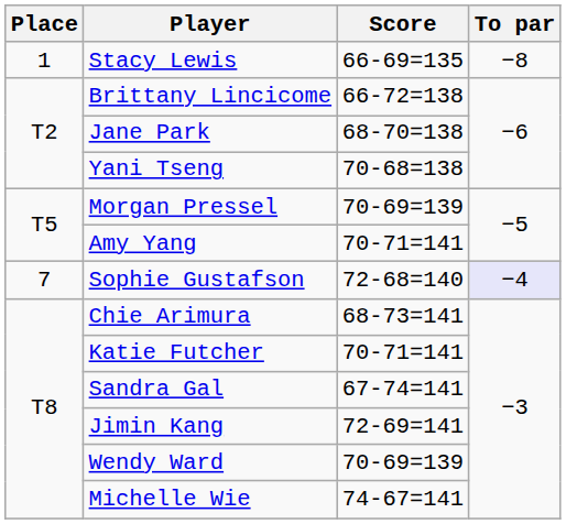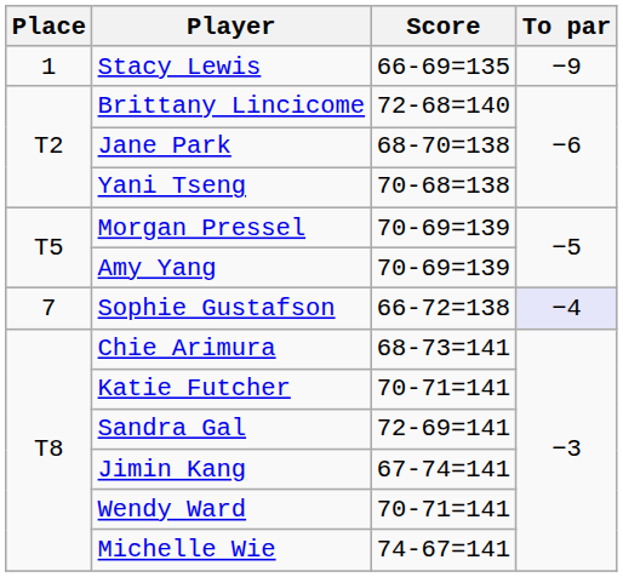Stacy Lewis | To par: −8 -> −9
Brittany Lincicome | Score: 66-72=138 -> 72-68=140
Amy Yang | Score: 70-71=141 -> 70-69=139
Sophie Gustafson | Score: 72-68=140 -> 66-72=138
Sandra Gal | Score: 67-74=141 -> 72-69=141
Jimin Kang | Score: 72-69=141 -> 67-74=141
Wendy Ward | Score: 70-69=139 -> 70-71=141
